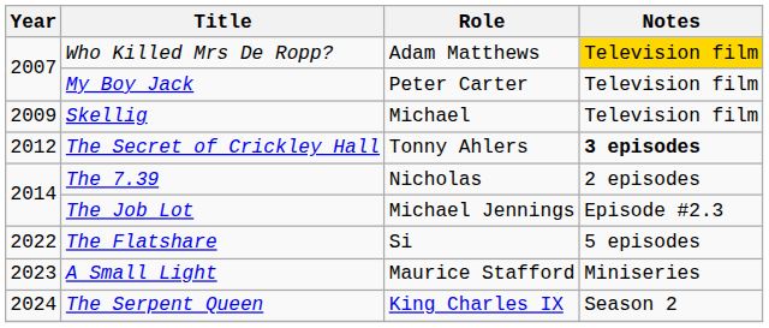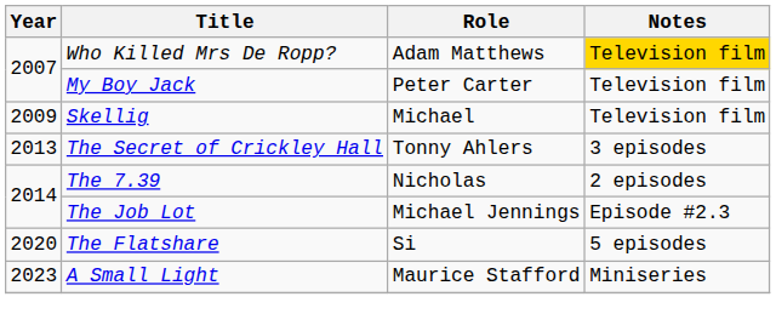The Secret of Crickley Hall | Year: 2012 -> 2013
The Secret of Crickley Hall | Notes: bold -> normal
The Flatshare | Year: 2022 -> 2020
- row: 2024 | The Serpent Queen | King Charles IX | Season 2
